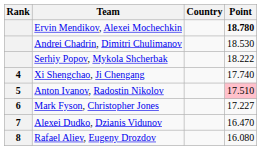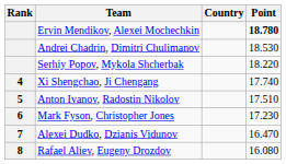Serhiy Popov, Mykola Shcherbak | Point: 18.222 -> 18.220
Anton Ivanov, Radostin Nikolov | Point: pink background -> no background
Mark Fyson, Christopher Jones | Point: 17.227 -> 17.230
